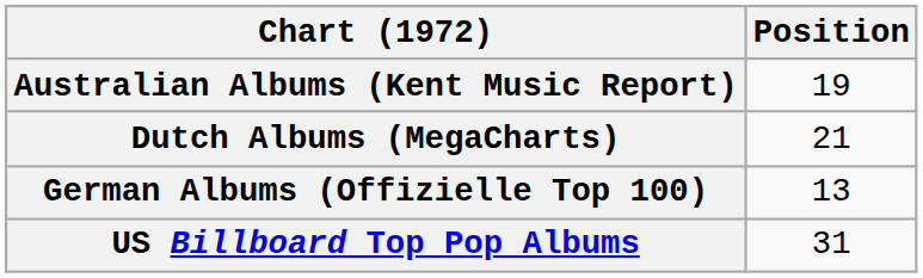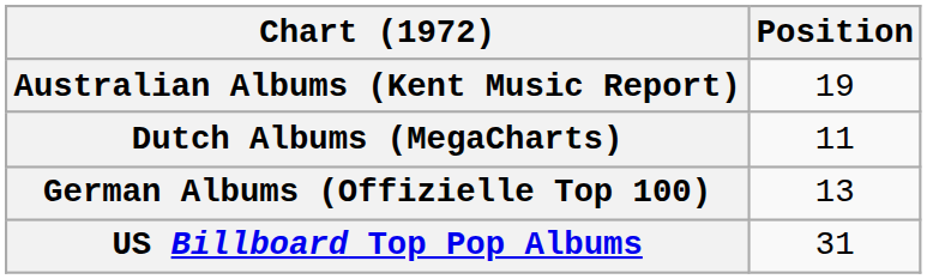Dutch Albums (MegaCharts) | Position: 21 -> 11
